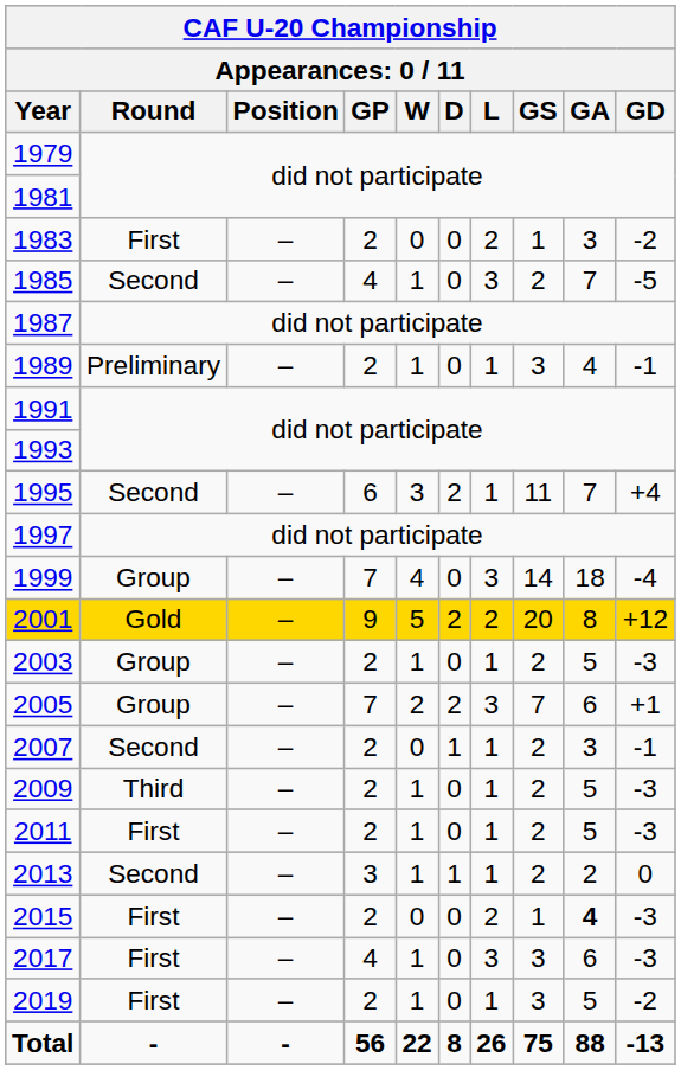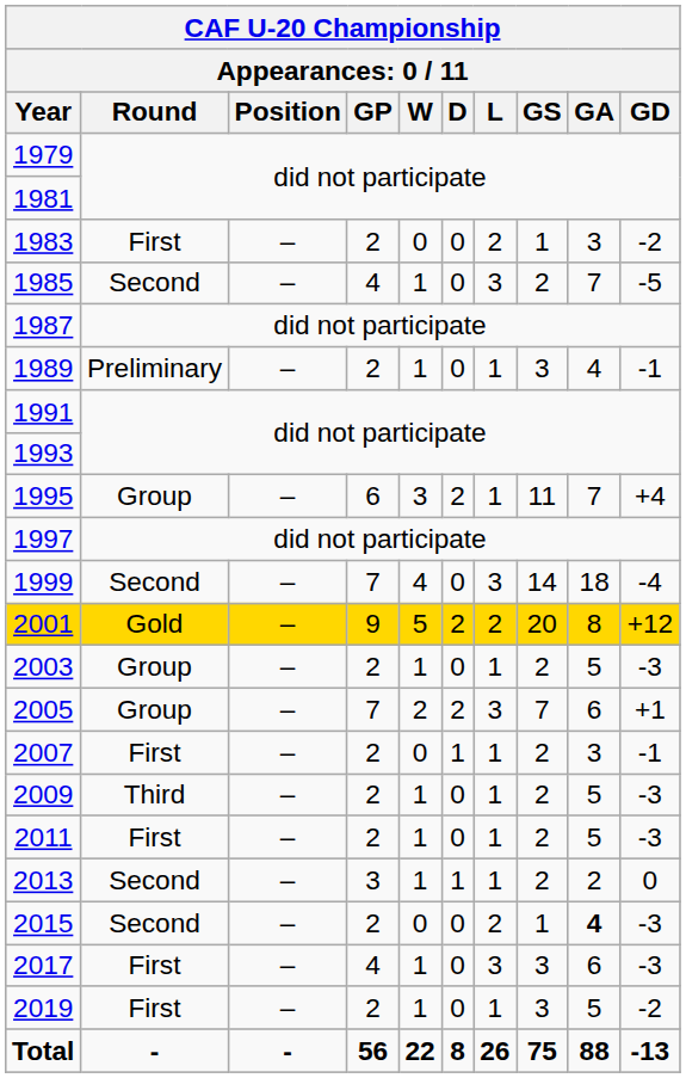1995 | Round: Second -> Group
1999 | Round: Group -> Second
2007 | Round: Second -> First
2015 | Round: First -> Second
